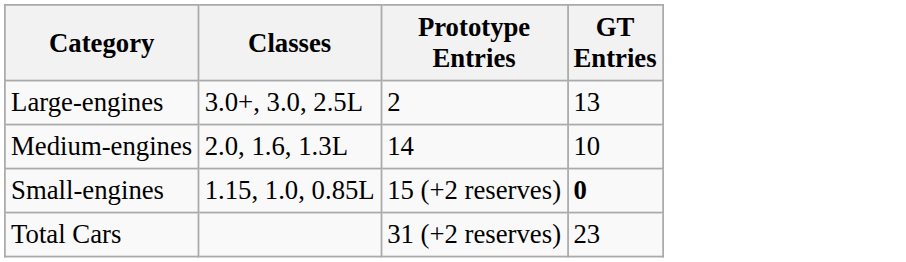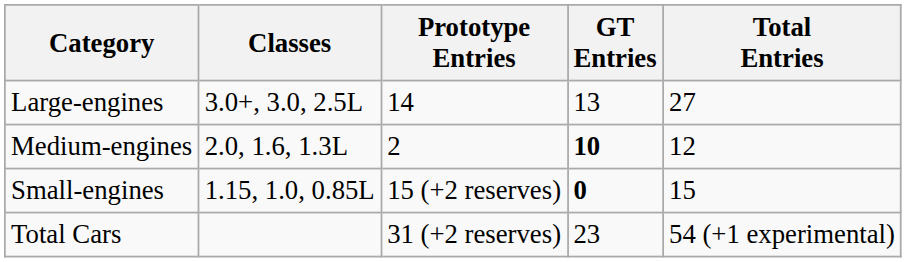+ column: Total Entries | 27 | 12 | 15 | 54 (+1 experimental)
Large-engines | Prototype Entries: 2 -> 14
Medium-engines | Prototype Entries: 14 -> 2
Medium-engines | GT Entries: normal -> bold
